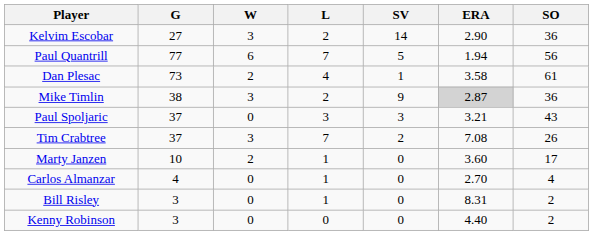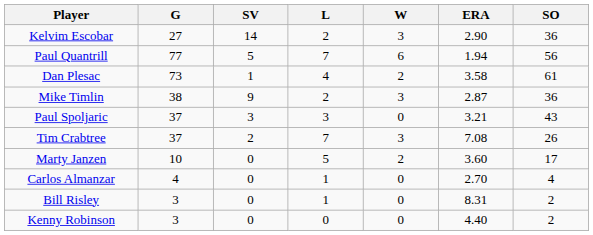columns swapped: W <-> SV
Mike Timlin | ERA: lightgrey background -> no background
Marty Janzen | L: 1 -> 5
